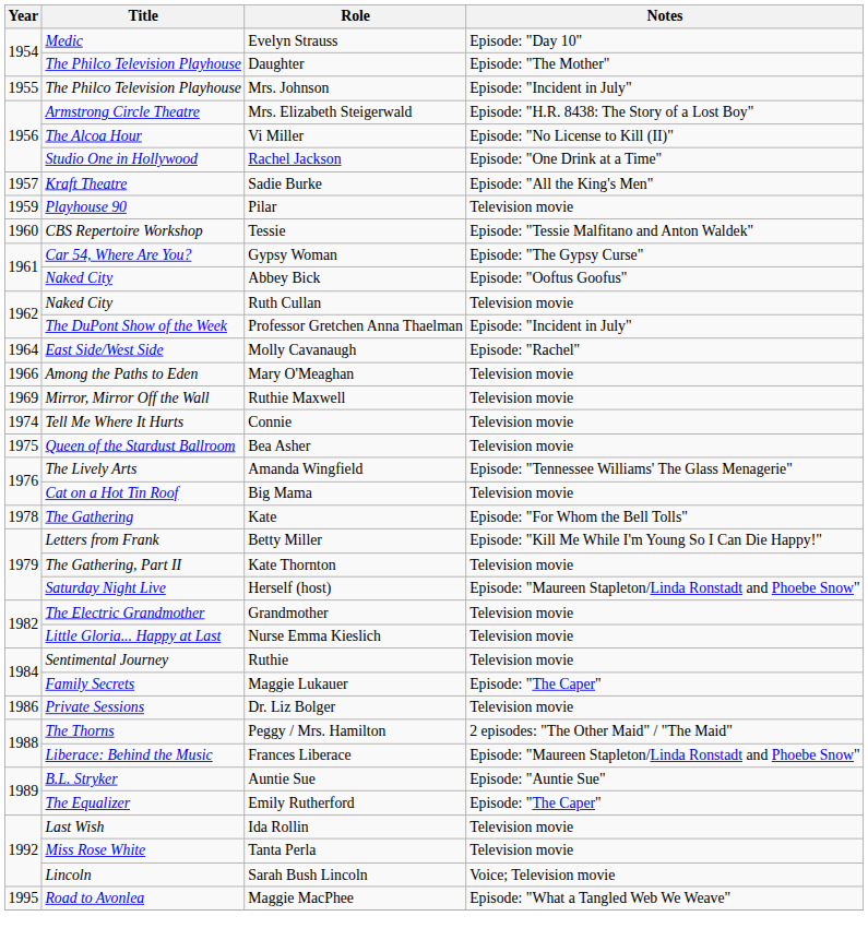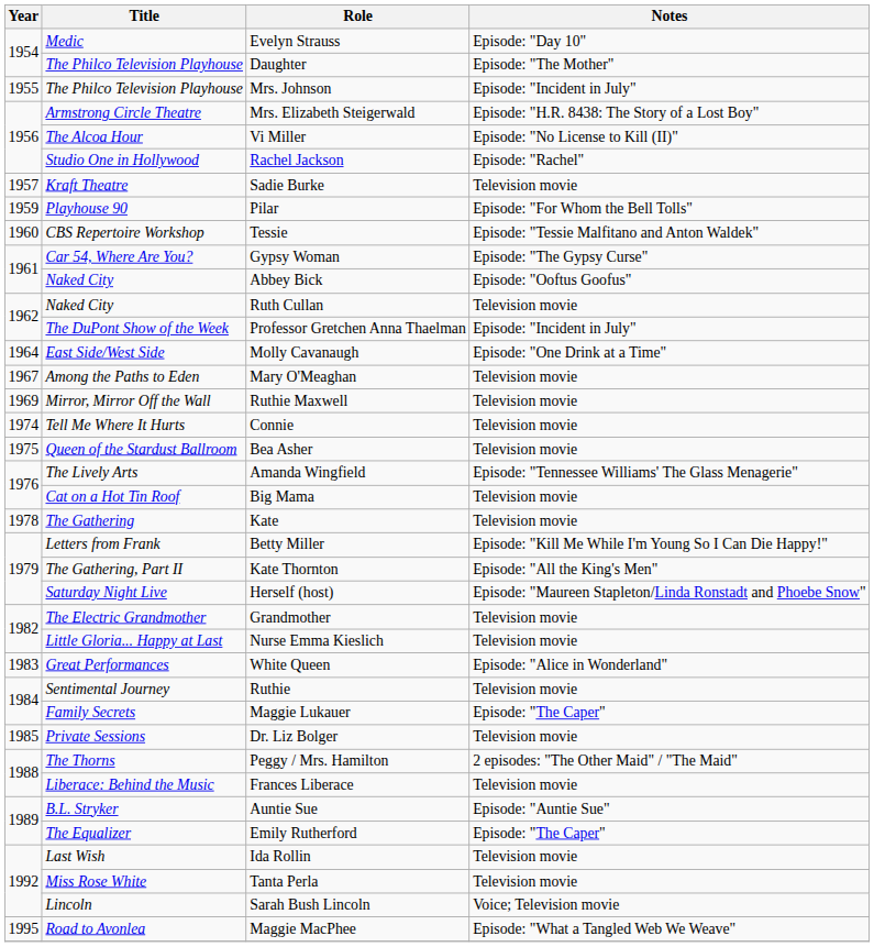Rachel Jackson | Notes: Episode: "One Drink at a Time" -> Episode: "Rachel"
Sadie Burke | Notes: Episode: "All the King's Men" -> Television movie
Pilar | Notes: Television movie -> Episode: "For Whom the Bell Tolls"
Molly Cavanaugh | Notes: Episode: "Rachel" -> Episode: "One Drink at a Time"
Mary O'Meaghan | Year: 1966 -> 1967
Kate | Notes: Episode: "For Whom the Bell Tolls" -> Television movie
Kate Thornton | Notes: Television movie -> Episode: "All the King's Men"
+ row: 1983 | Great Performances | White Queen | Episode: "Alice in Wonderland"
Dr. Liz Bolger | Year: 1986 -> 1985
Frances Liberace | Notes: Episode: "Maureen Stapleton/Linda Ronstadt and Phoebe Snow" -> Television movie
